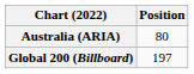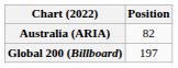Australia (ARIA) | Position: 80 -> 82
